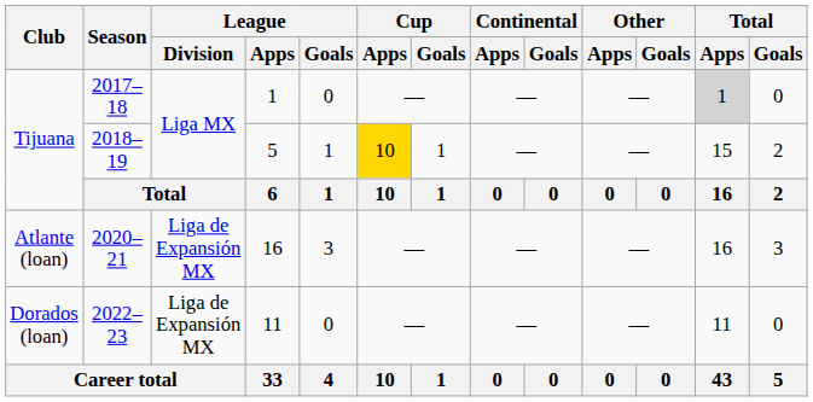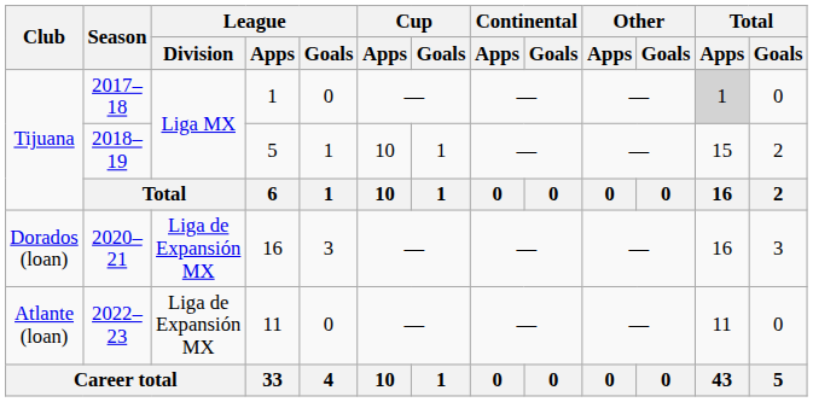2018–19 | Cup / Apps: gold background -> no background
2020–21 | Club: Atlante (loan) -> Dorados (loan)
2022–23 | Club: Dorados (loan) -> Atlante (loan)
